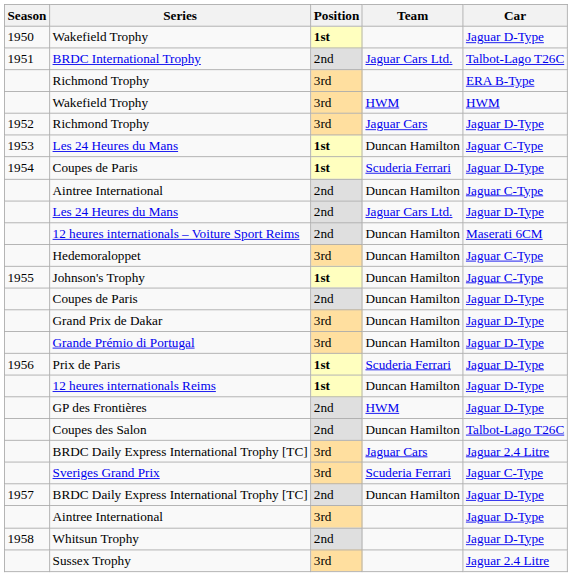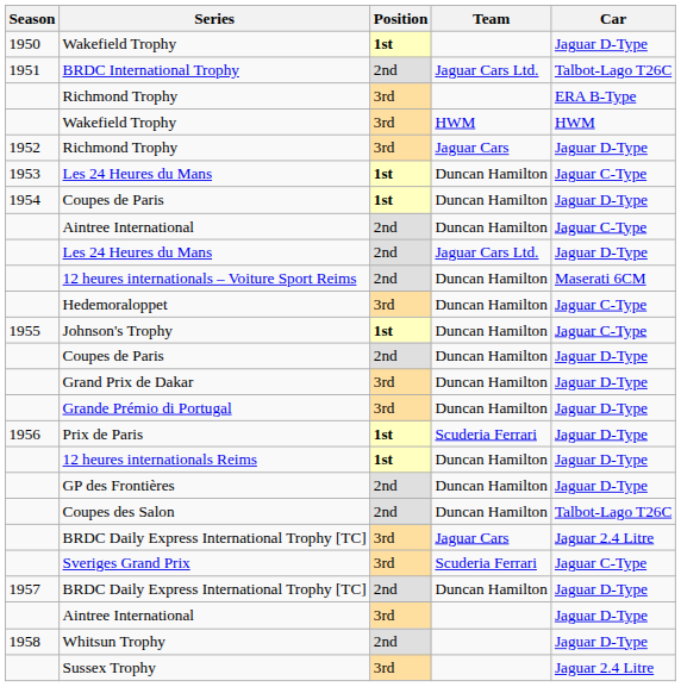1954 / Coupes de Paris | Team: Scuderia Ferrari -> Duncan Hamilton
GP des Frontières | Team: HWM -> Duncan Hamilton
